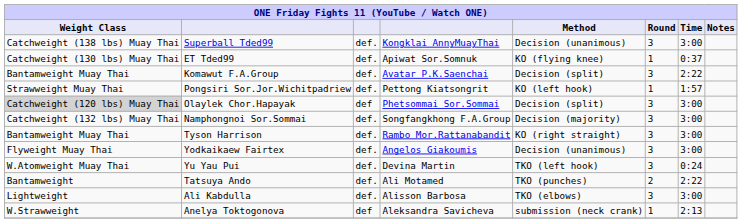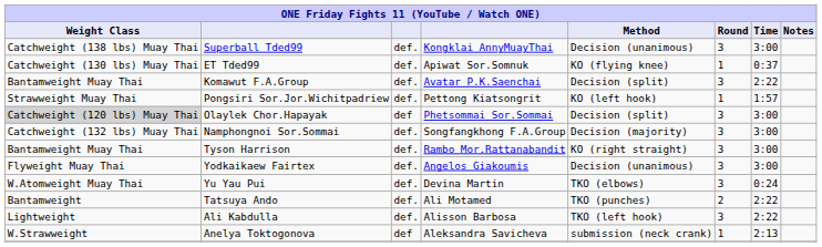Yu Yau Pui | Method: TKO (left hook) -> TKO (elbows)
Ali Kabdulla | Method: TKO (elbows) -> TKO (left hook)
Ali Kabdulla | Time: 3:00 -> 2:22
